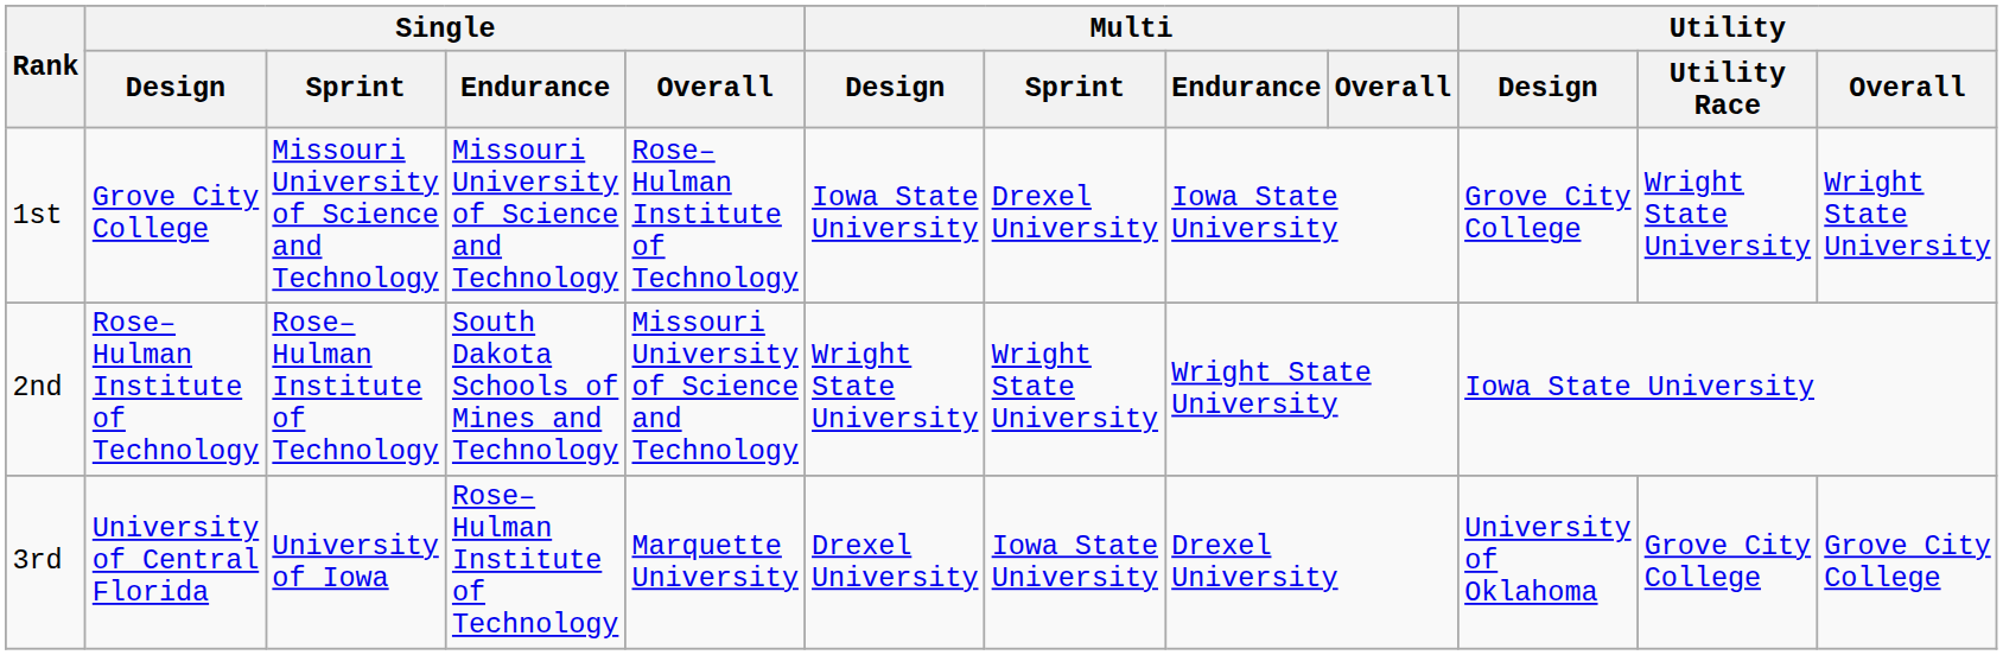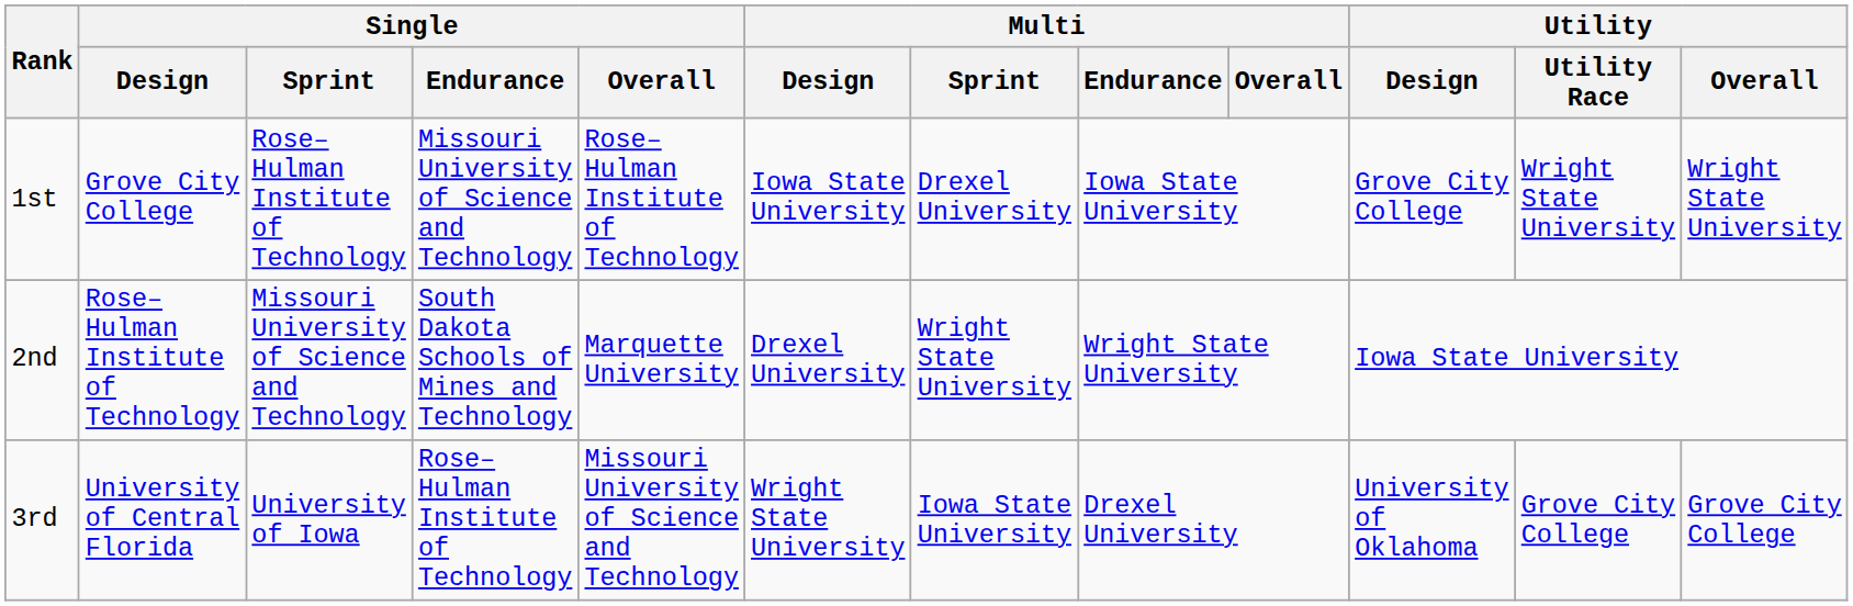1st | Single / Sprint: Missouri University of Science and Technology -> Rose–Hulman Institute of Technology
2nd | Single / Sprint: Rose–Hulman Institute of Technology -> Missouri University of Science and Technology
2nd | Single / Overall: Missouri University of Science and Technology -> Marquette University
2nd | Multi / Design: Wright State University -> Drexel University
3rd | Single / Overall: Marquette University -> Missouri University of Science and Technology
3rd | Multi / Design: Drexel University -> Wright State University
